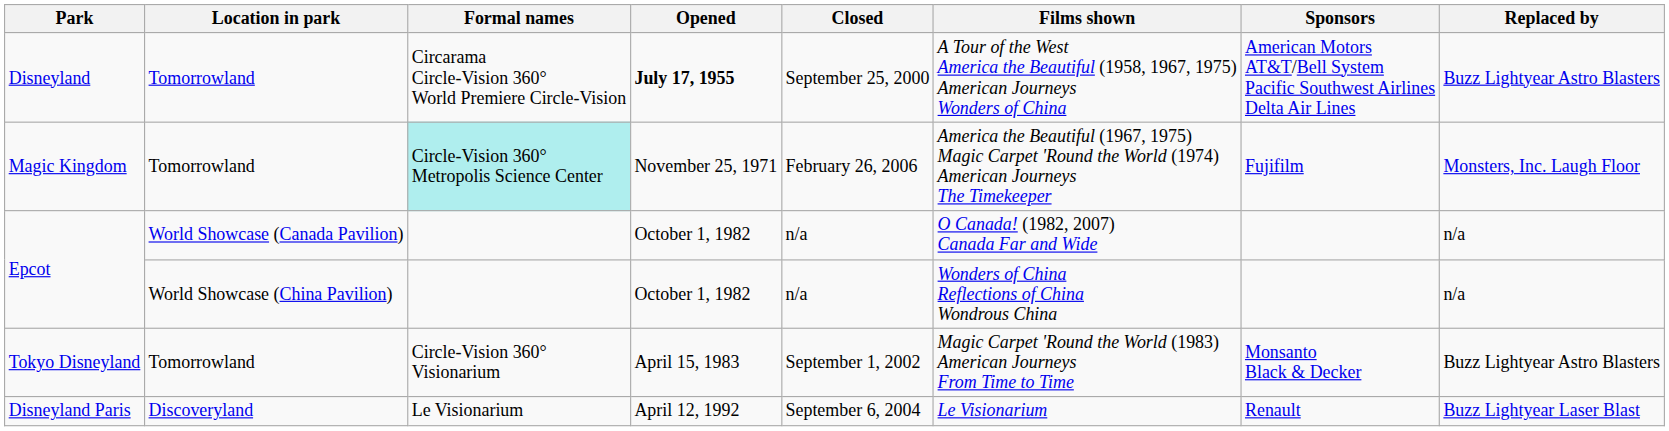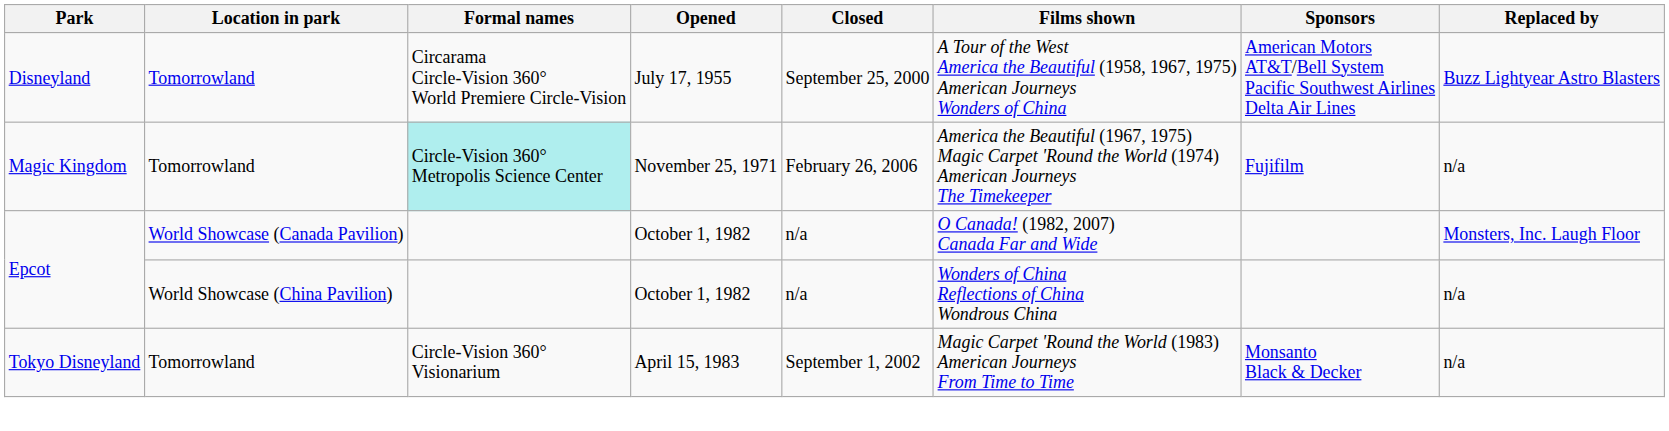Disneyland | Opened: bold -> normal
Magic Kingdom | Replaced by: Monsters, Inc. Laugh Floor -> n/a
Epcot / World Showcase (Canada Pavilion) | Replaced by: n/a -> Monsters, Inc. Laugh Floor
Tokyo Disneyland | Replaced by: Buzz Lightyear Astro Blasters -> n/a
- row: Disneyland Paris | Discoveryland | Le Visionarium | April 12, 1992 | September 6, 2004 | Le Visionarium | Renault | Buzz Lightyear Laser Blast
